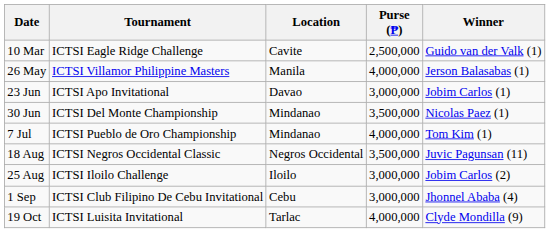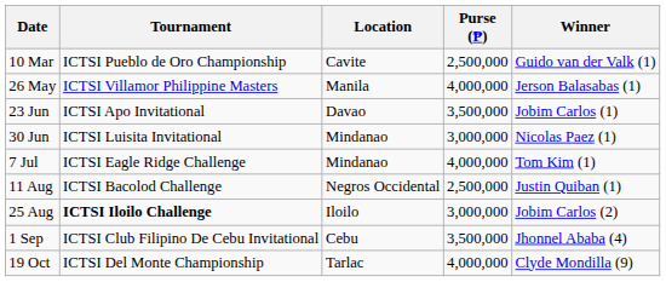10 Mar | Tournament: ICTSI Eagle Ridge Challenge -> ICTSI Pueblo de Oro Championship
23 Jun | Purse (₱): 3,000,000 -> 3,500,000
30 Jun | Tournament: ICTSI Del Monte Championship -> ICTSI Luisita Invitational
30 Jun | Purse (₱): 3,500,000 -> 3,000,000
7 Jul | Tournament: ICTSI Pueblo de Oro Championship -> ICTSI Eagle Ridge Challenge
+ row: 11 Aug | ICTSI Bacolod Challenge | Negros Occidental | 2,500,000 | Justin Quiban (1)
- row: 18 Aug | ICTSI Negros Occidental Classic | Negros Occidental | 3,500,000 | Juvic Pagunsan (11)
25 Aug | Tournament: normal -> bold
1 Sep | Purse (₱): 3,000,000 -> 3,500,000
19 Oct | Tournament: ICTSI Luisita Invitational -> ICTSI Del Monte Championship
